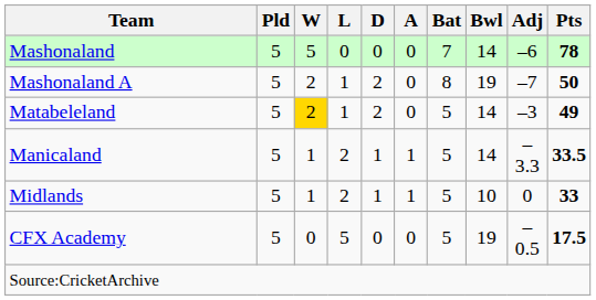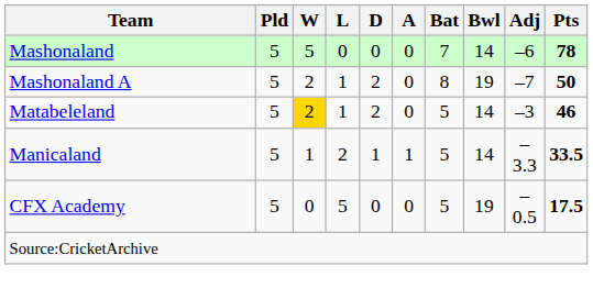Matabeleland | Pts: 49 -> 46
- row: Midlands | 5 | 1 | 2 | 1 | 1 | 5 | 10 | 0 | 33
